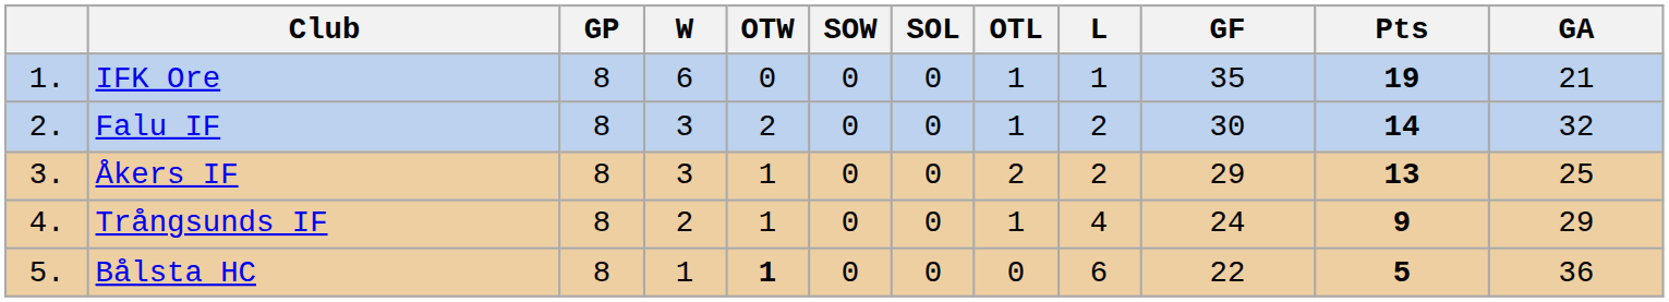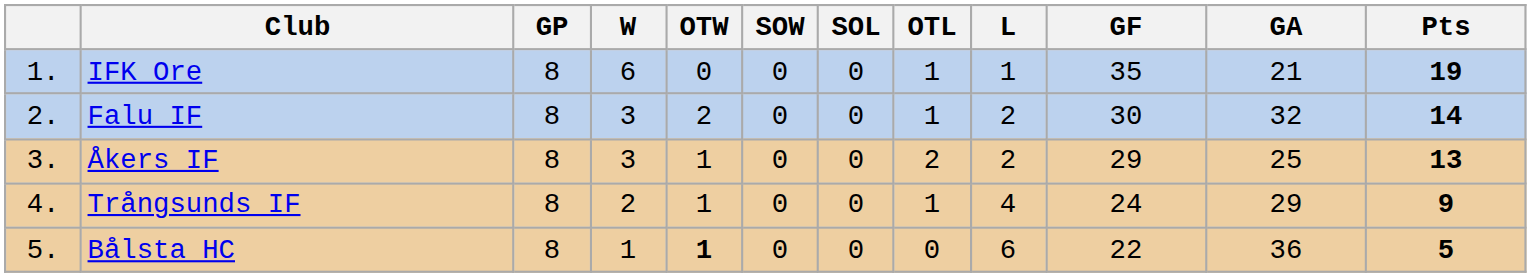columns swapped: GA <-> Pts
